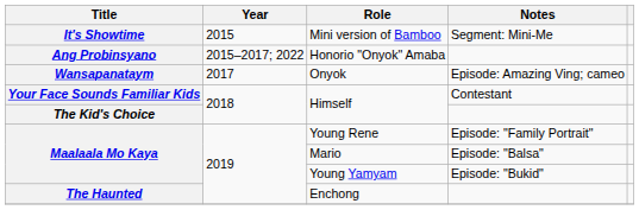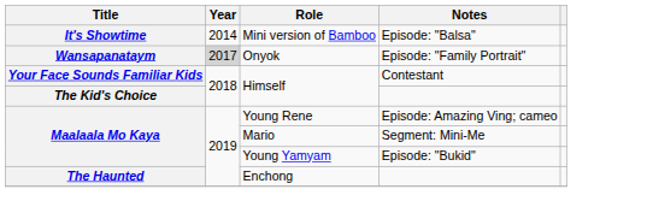Mini version of Bamboo | Year: 2015 -> 2014
Mini version of Bamboo | Notes: Segment: Mini-Me -> Episode: "Balsa"
- row: Ang Probinsyano | 2015–2017; 2022 | Honorio "Onyok" Amaba
Onyok | Year: no background -> lightgrey background
Onyok | Notes: Episode: Amazing Ving; cameo -> Episode: "Family Portrait"
Young Rene | Notes: Episode: "Family Portrait" -> Episode: Amazing Ving; cameo
Mario | Notes: Episode: "Balsa" -> Segment: Mini-Me
